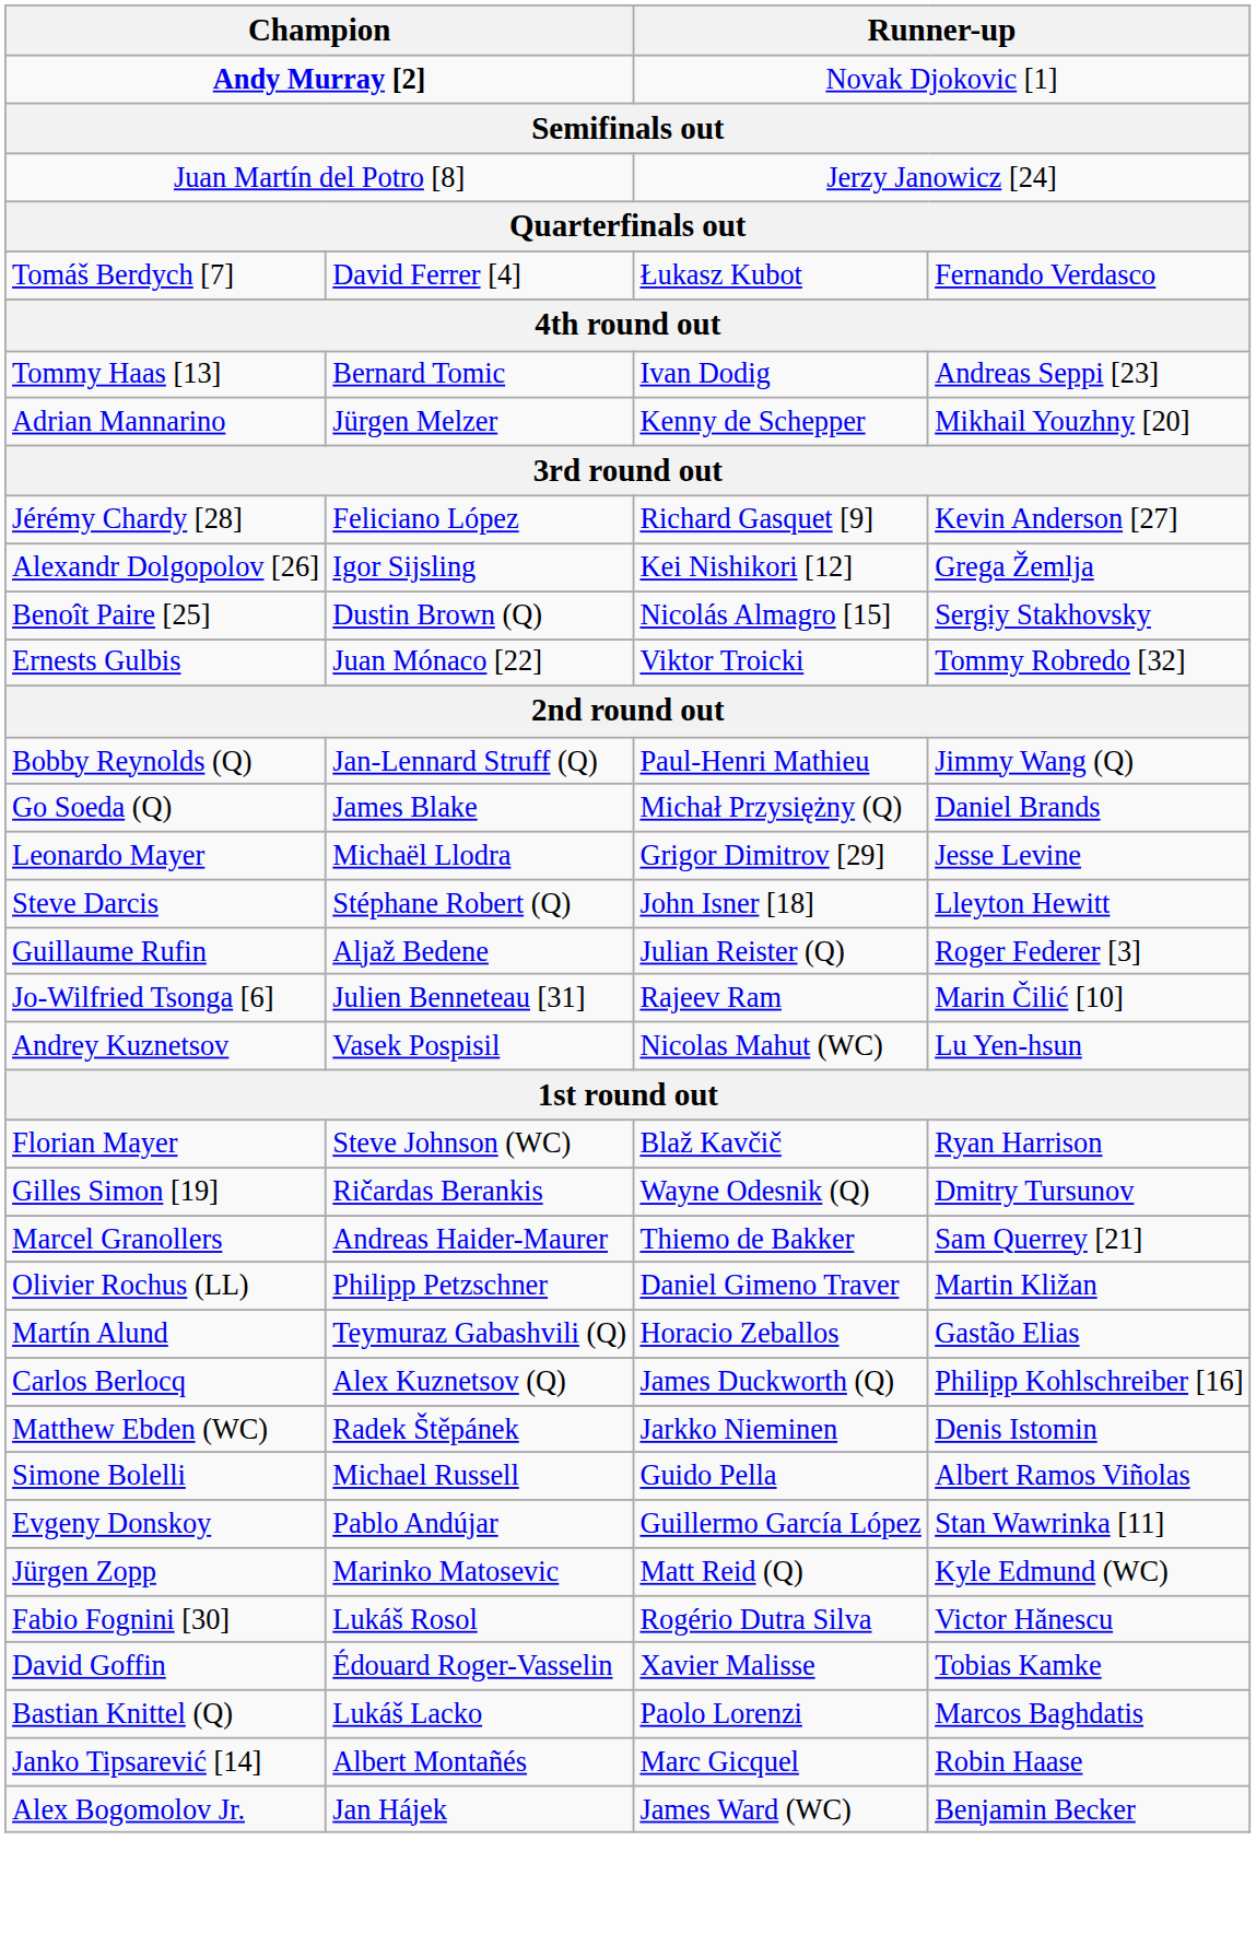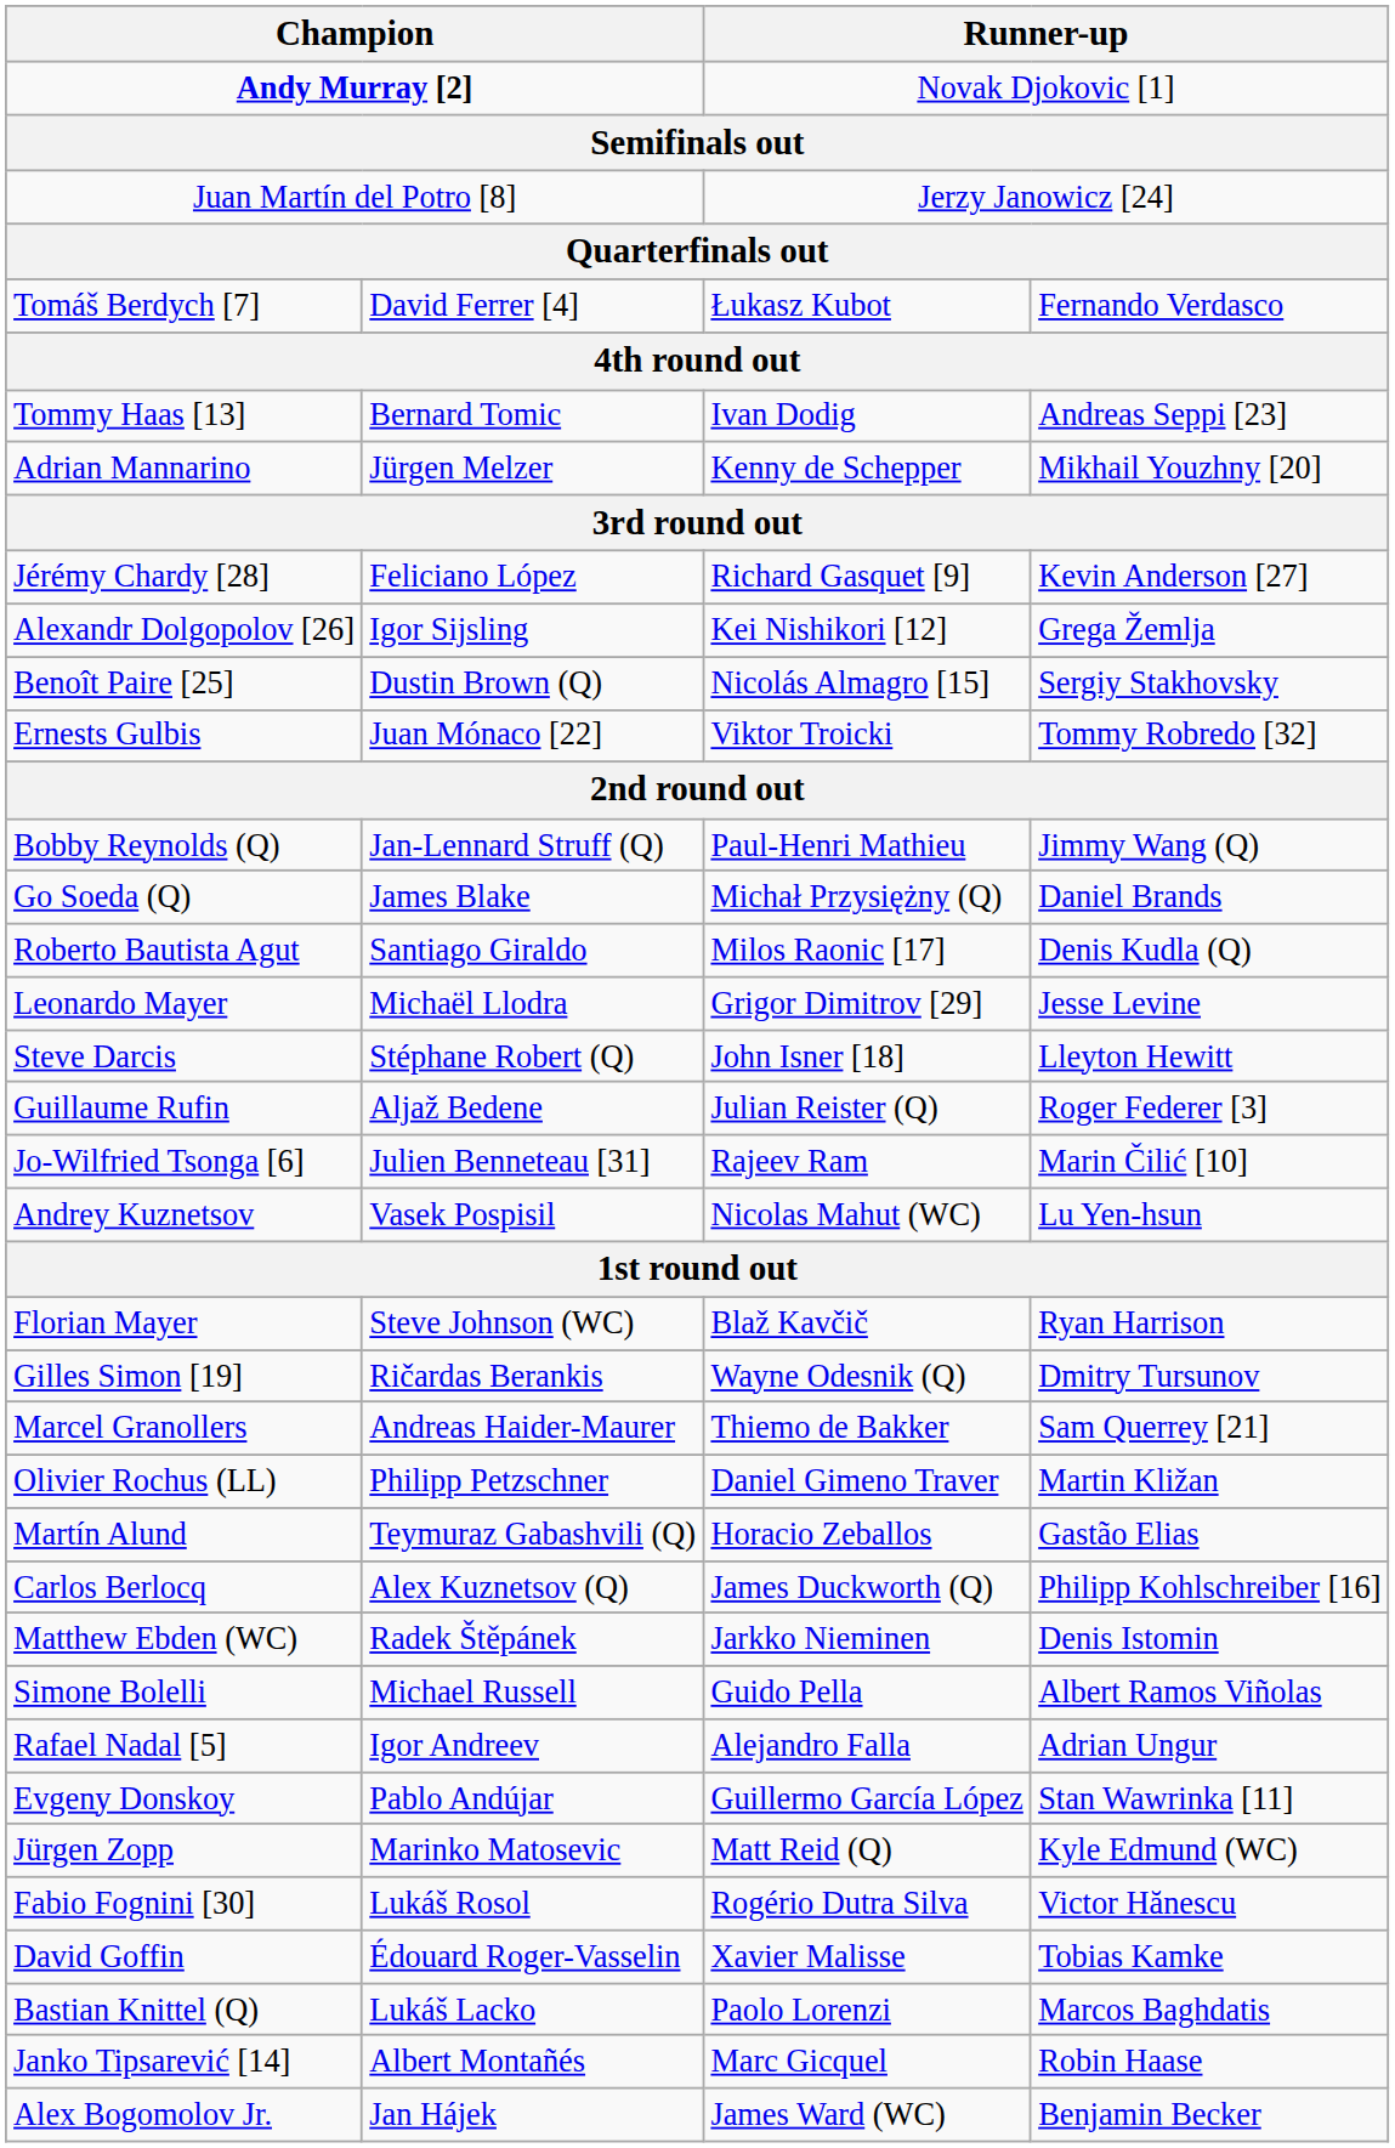+ row: Roberto Bautista Agut | Santiago Giraldo | Milos Raonic [17] | Denis Kudla (Q)
+ row: Rafael Nadal [5] | Igor Andreev | Alejandro Falla | Adrian Ungur
